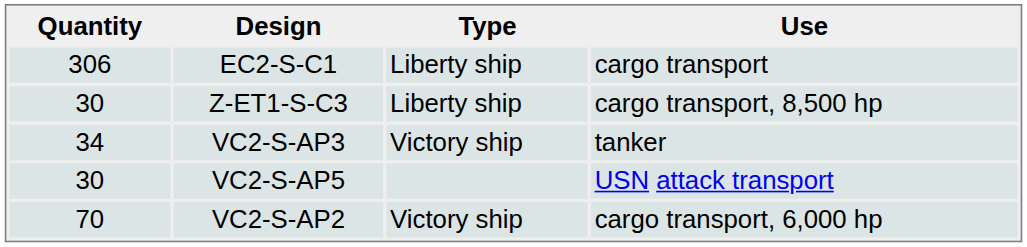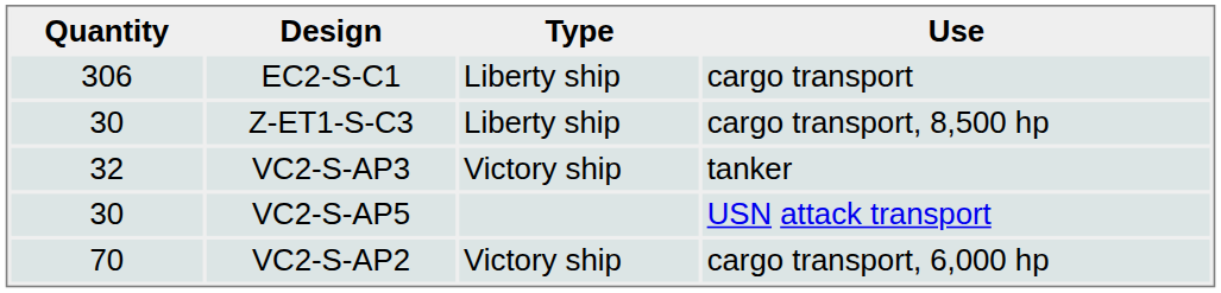VC2-S-AP3 | Quantity: 34 -> 32
